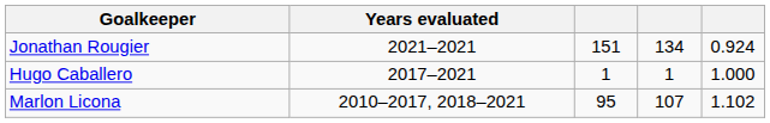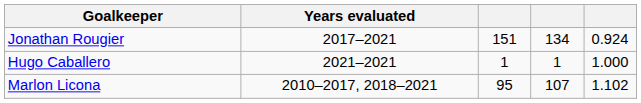Jonathan Rougier | Years evaluated: 2021–2021 -> 2017–2021
Hugo Caballero | Years evaluated: 2017–2021 -> 2021–2021
